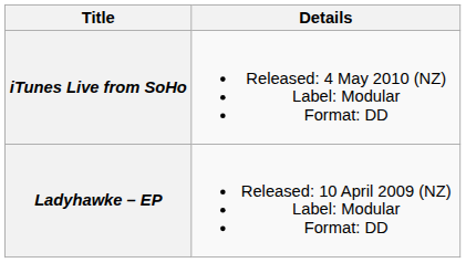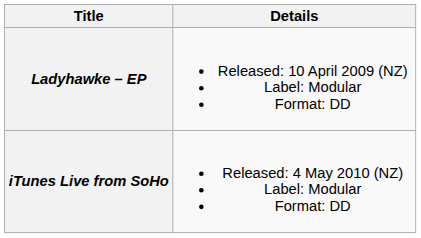rows swapped: Ladyhawke – EP <-> iTunes Live from SoHo
